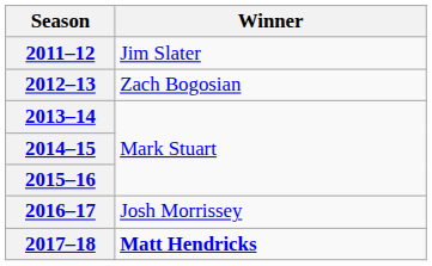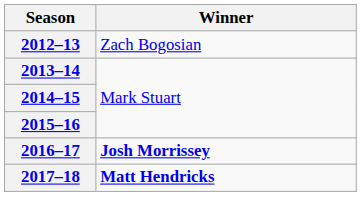- row: 2011–12 | Jim Slater
2016–17 | Winner: normal -> bold
